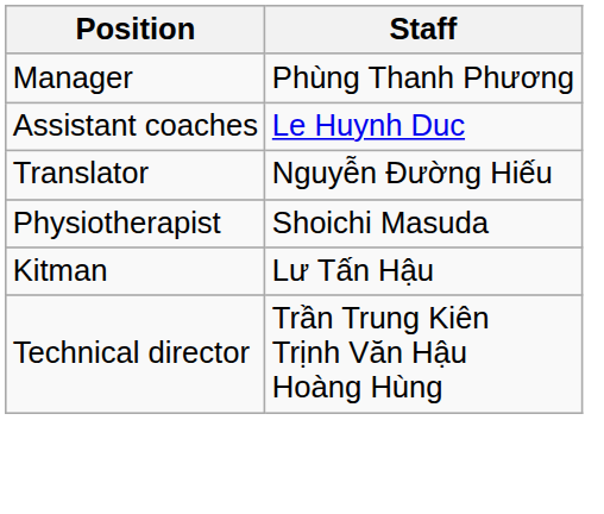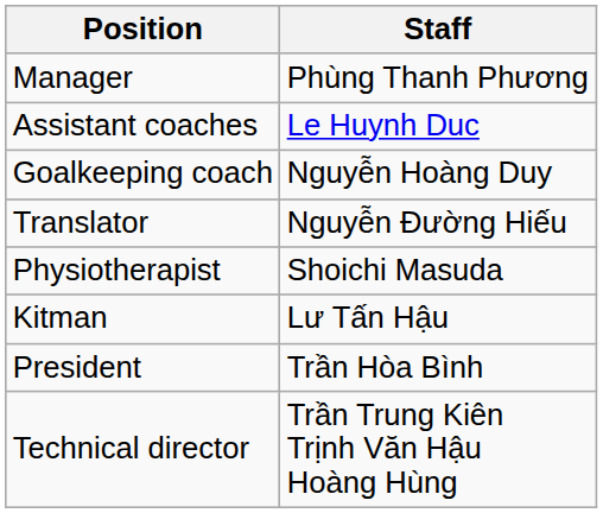+ row: Goalkeeping coach | Nguyễn Hoàng Duy
+ row: President | Trần Hòa Bình
